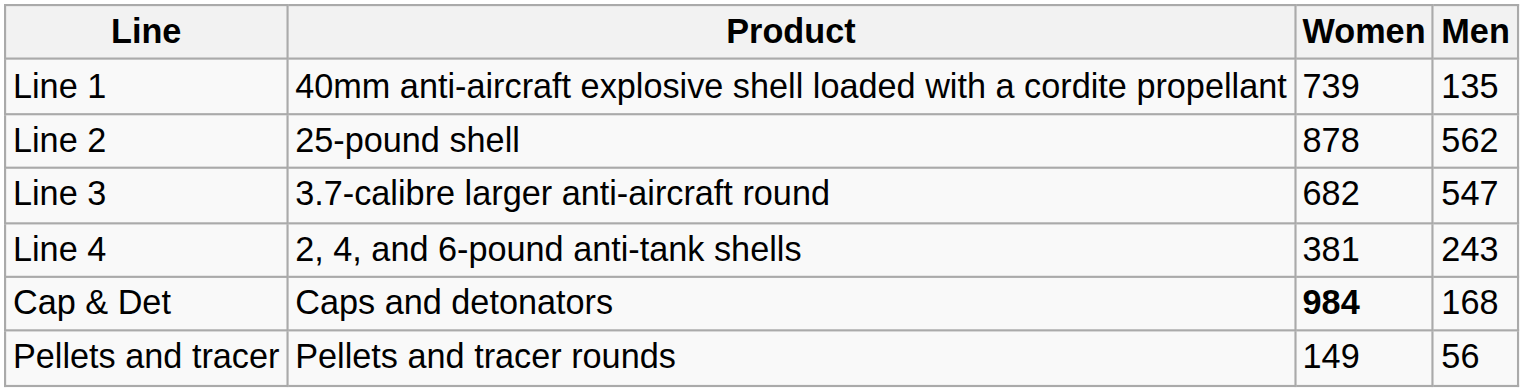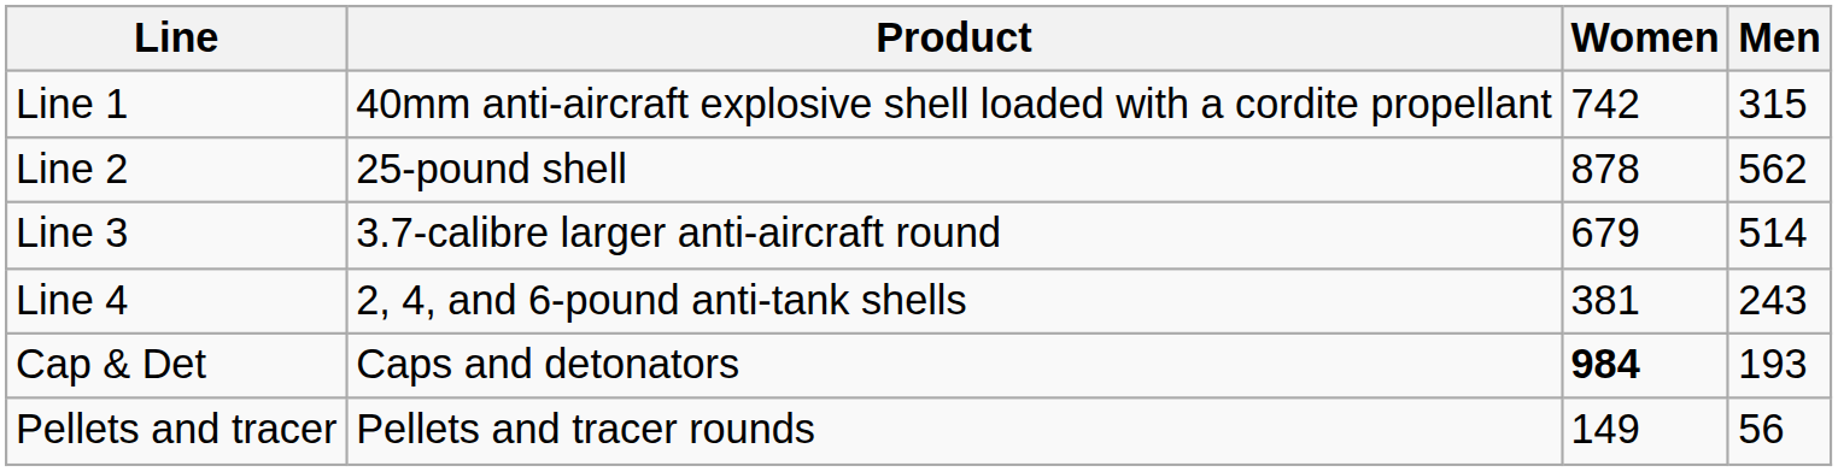Line 1 | Women: 739 -> 742
Line 1 | Men: 135 -> 315
Line 3 | Women: 682 -> 679
Line 3 | Men: 547 -> 514
Cap & Det | Men: 168 -> 193
